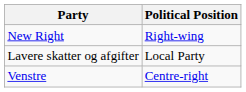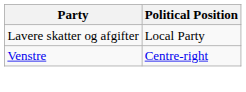- row: New Right | Right-wing
